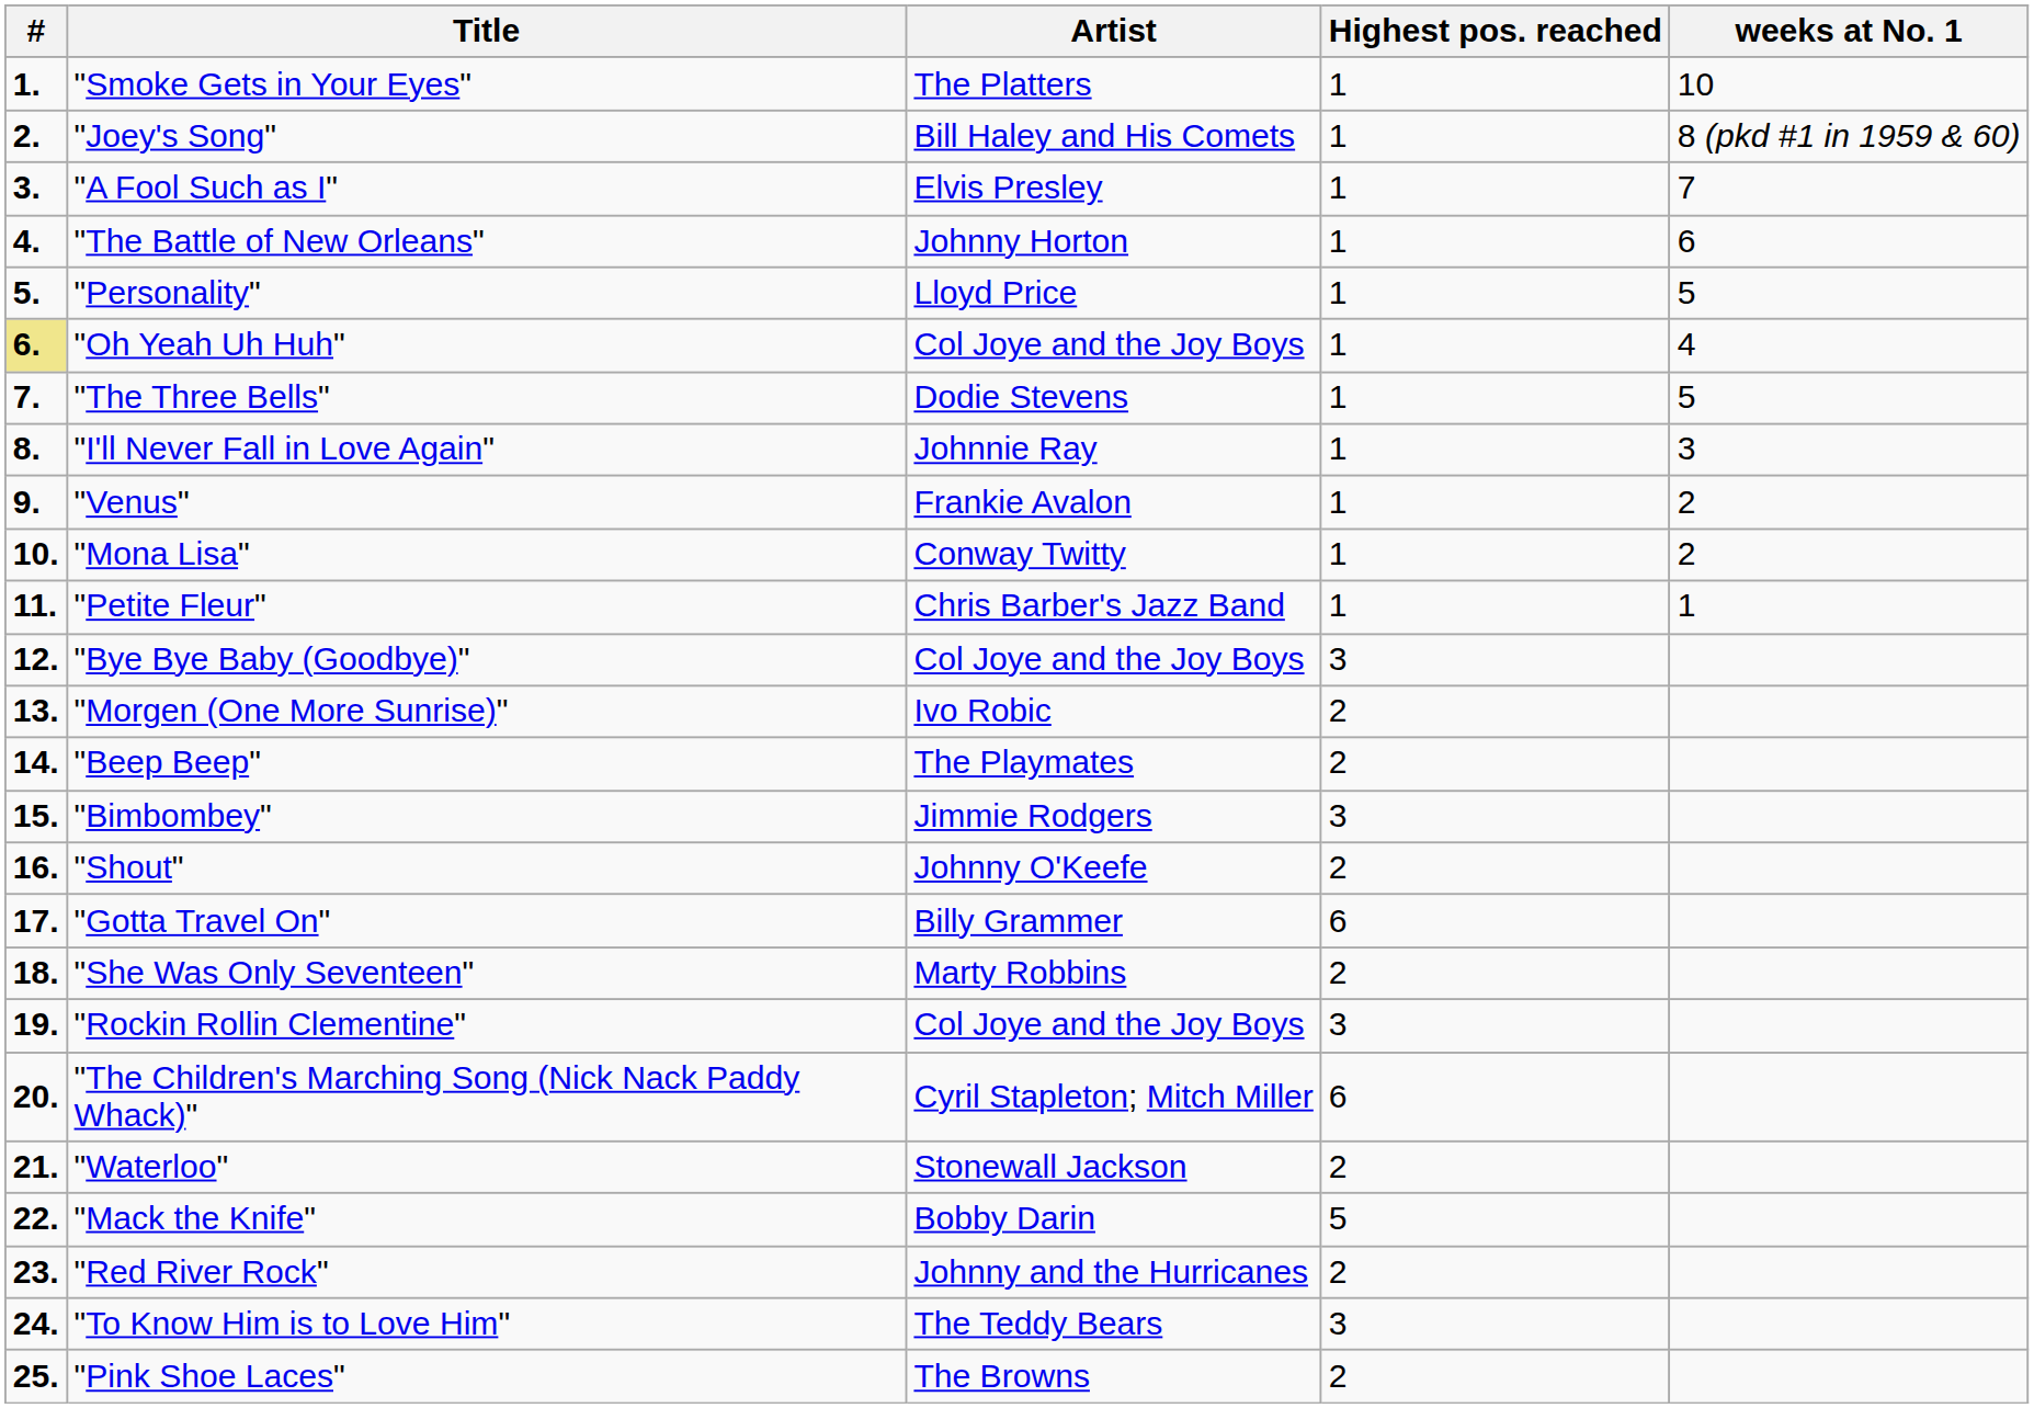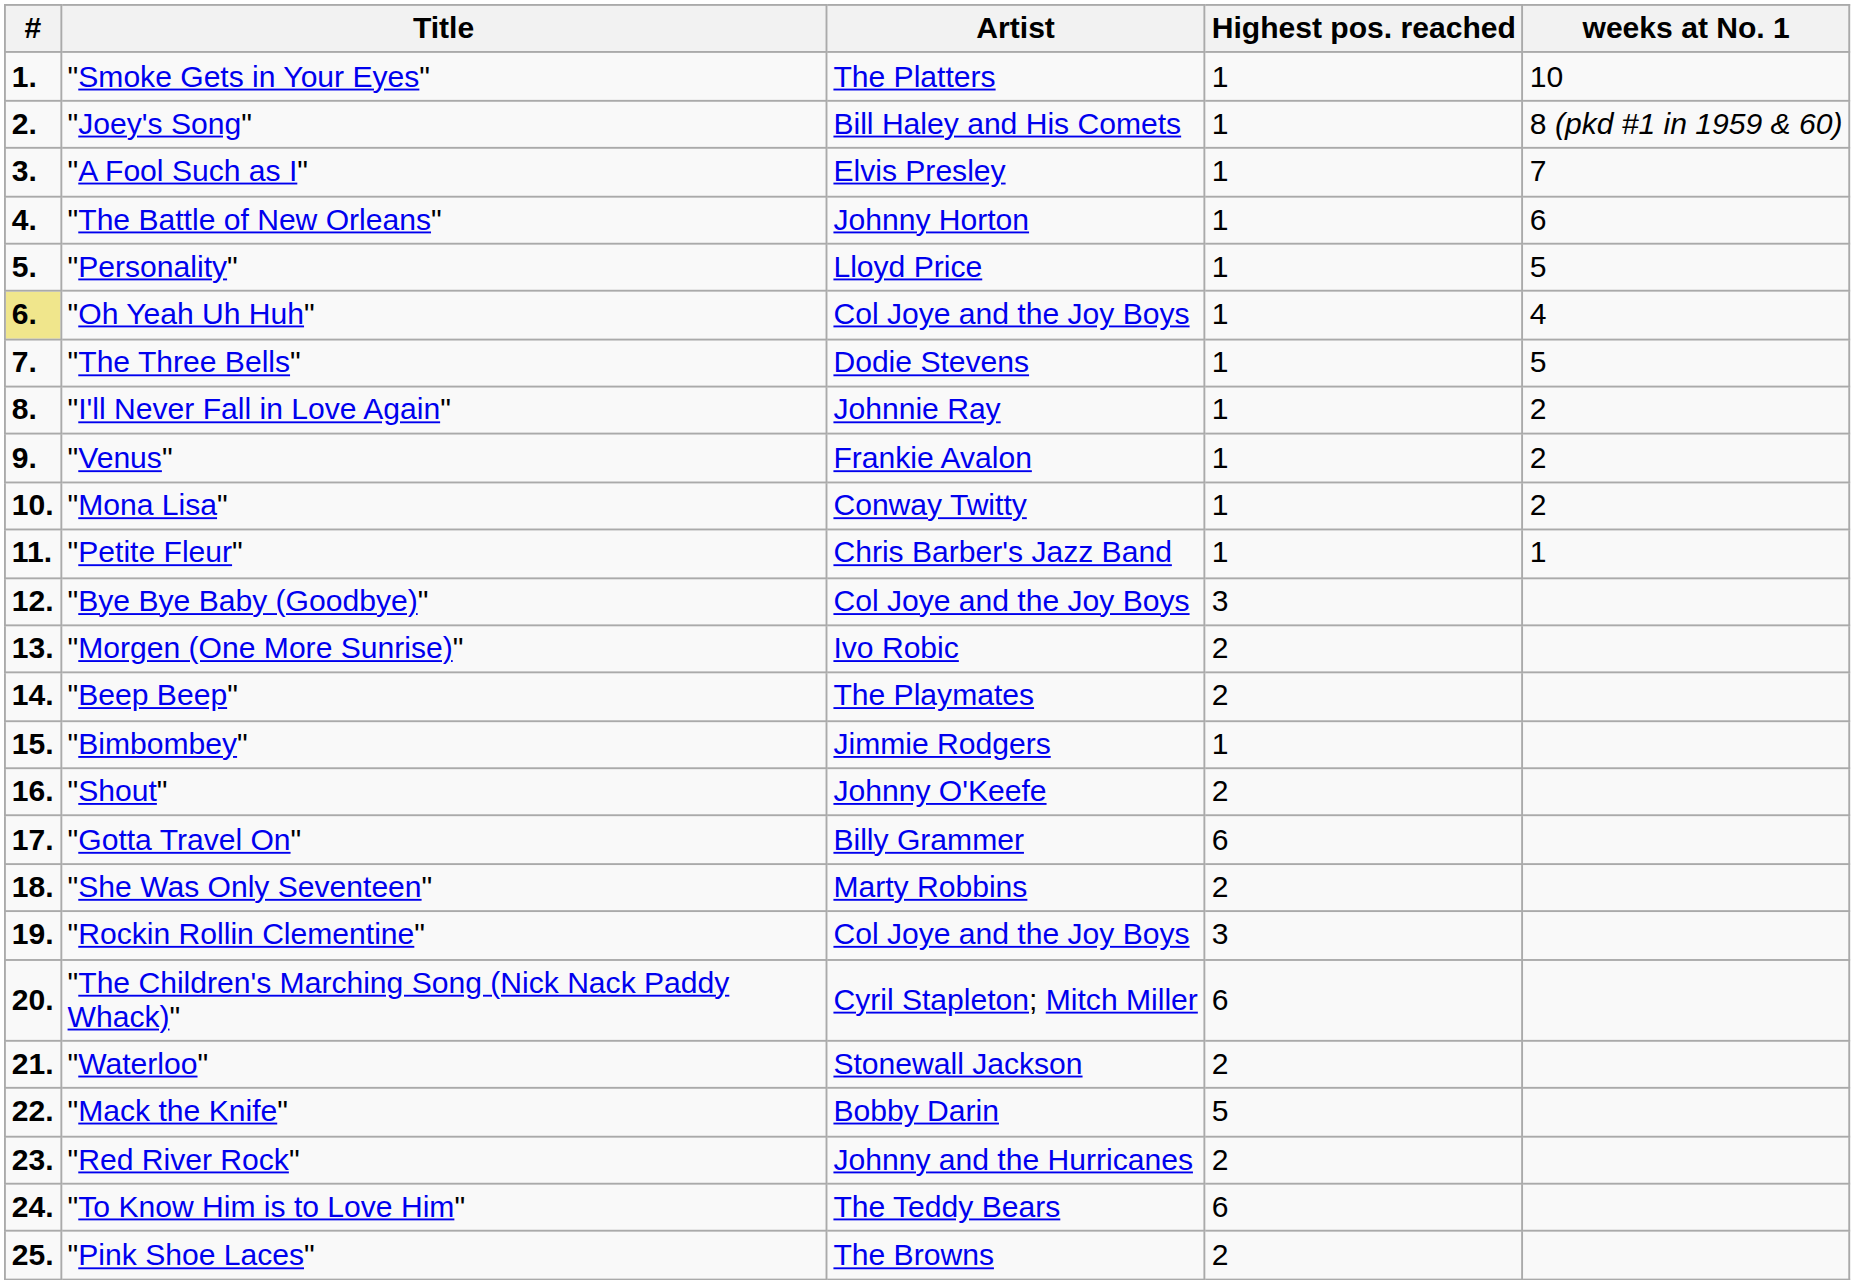"I'll Never Fall in Love Again" | weeks at No. 1: 3 -> 2
"Bimbombey" | Highest pos. reached: 3 -> 1
"To Know Him is to Love Him" | Highest pos. reached: 3 -> 6
